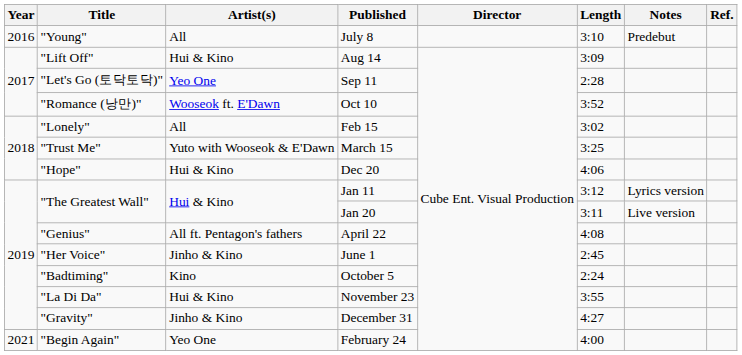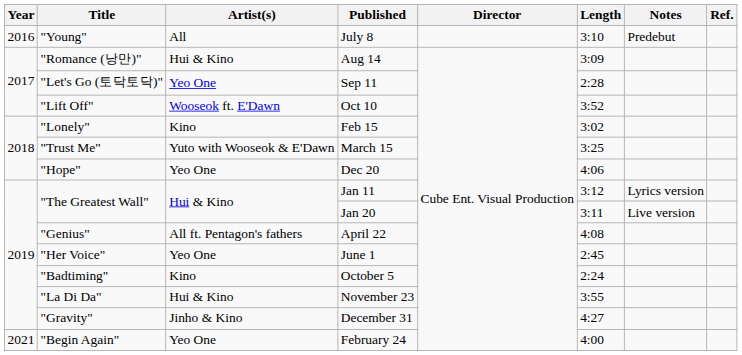Aug 14 | Title: "Lift Off" -> "Romance (낭만)"
Oct 10 | Title: "Romance (낭만)" -> "Lift Off"
Feb 15 | Artist(s): All -> Kino
Dec 20 | Artist(s): Hui & Kino -> Yeo One
June 1 | Artist(s): Jinho & Kino -> Yeo One
